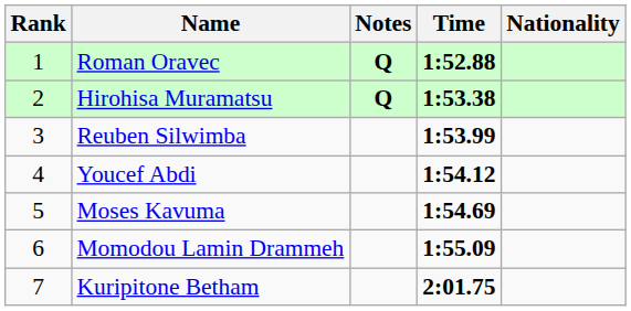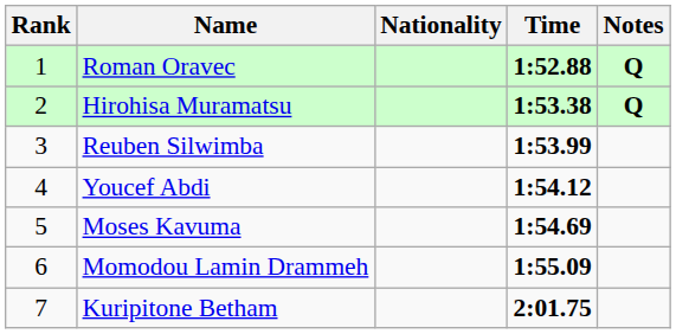columns swapped: Nationality <-> Notes
